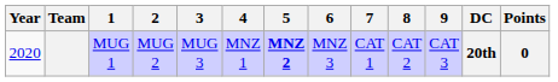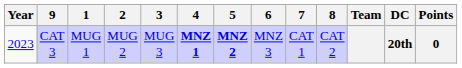columns swapped: Team <-> 9
MUG 1 | Year: 2020 -> 2023
MUG 1 | 4: normal -> bold
